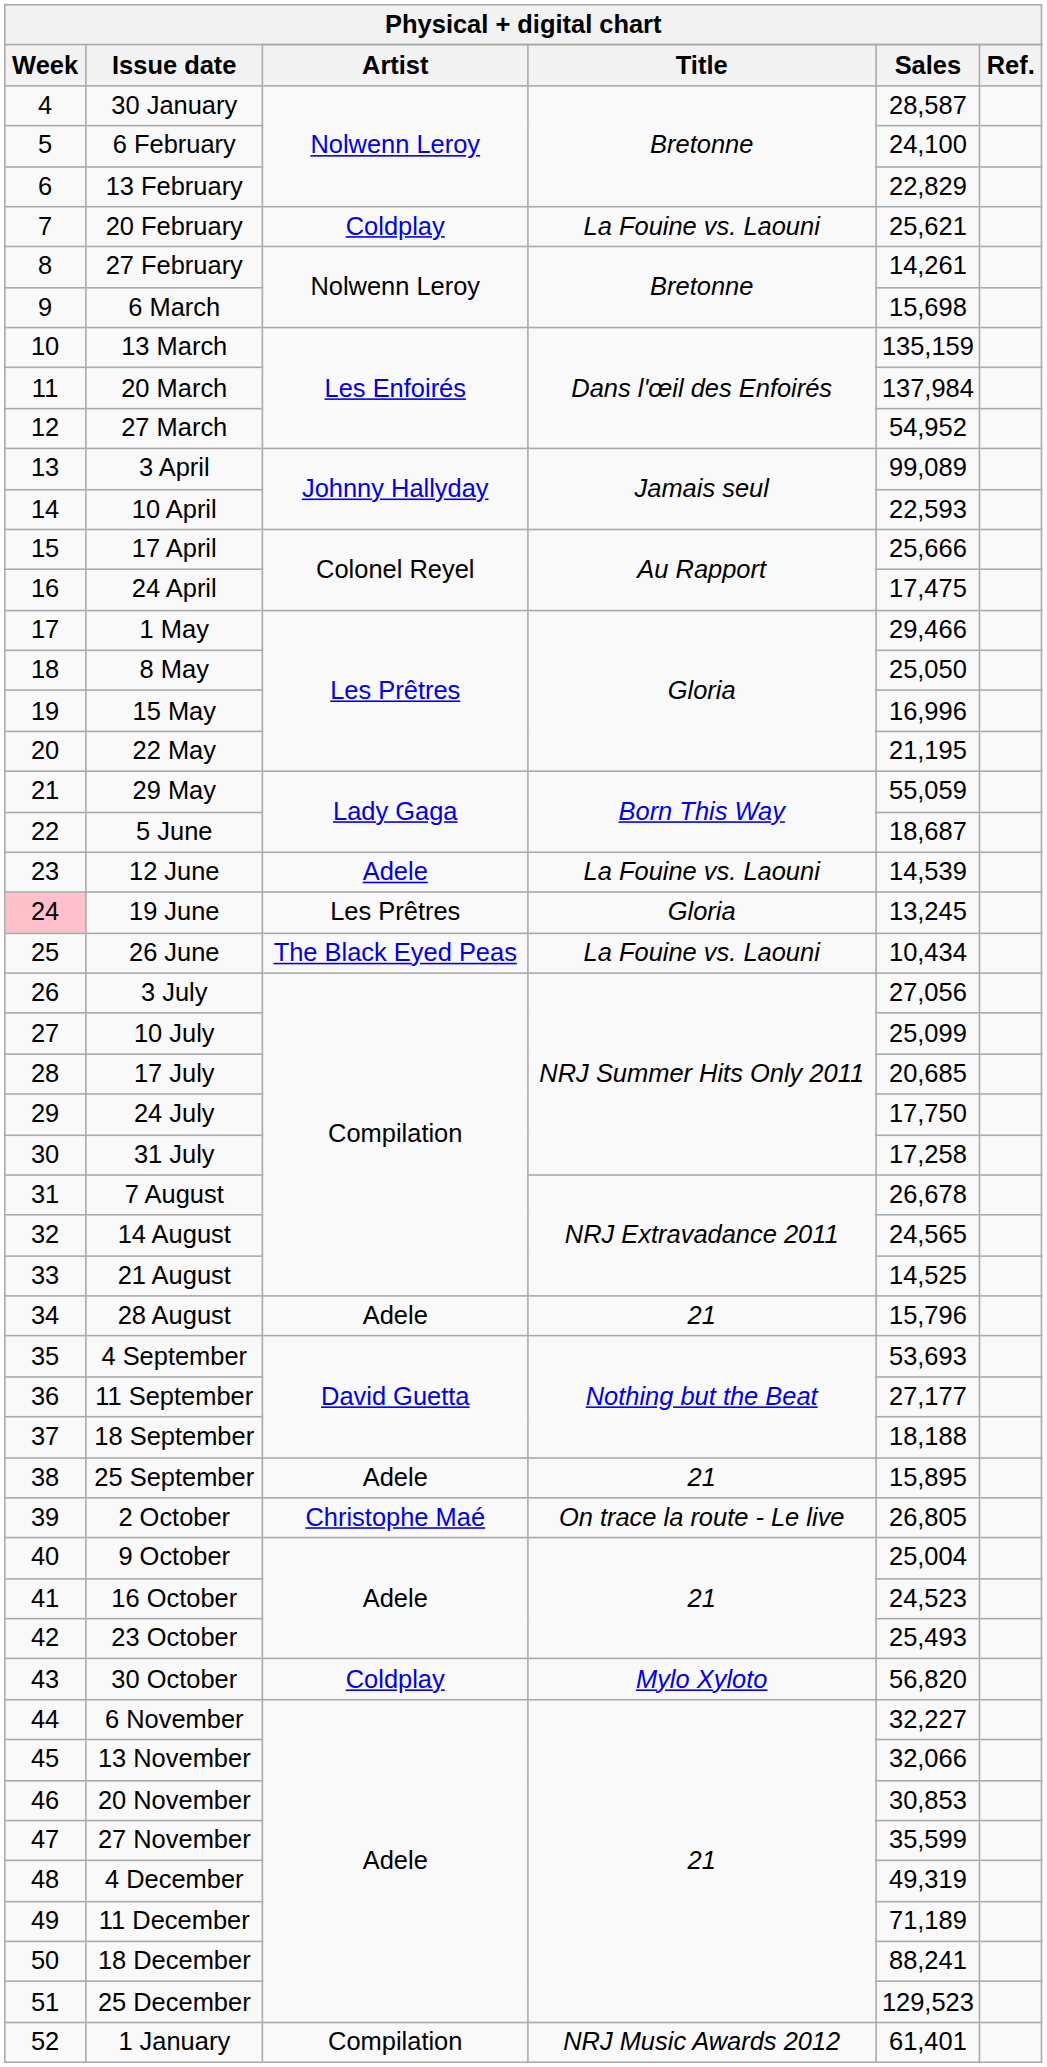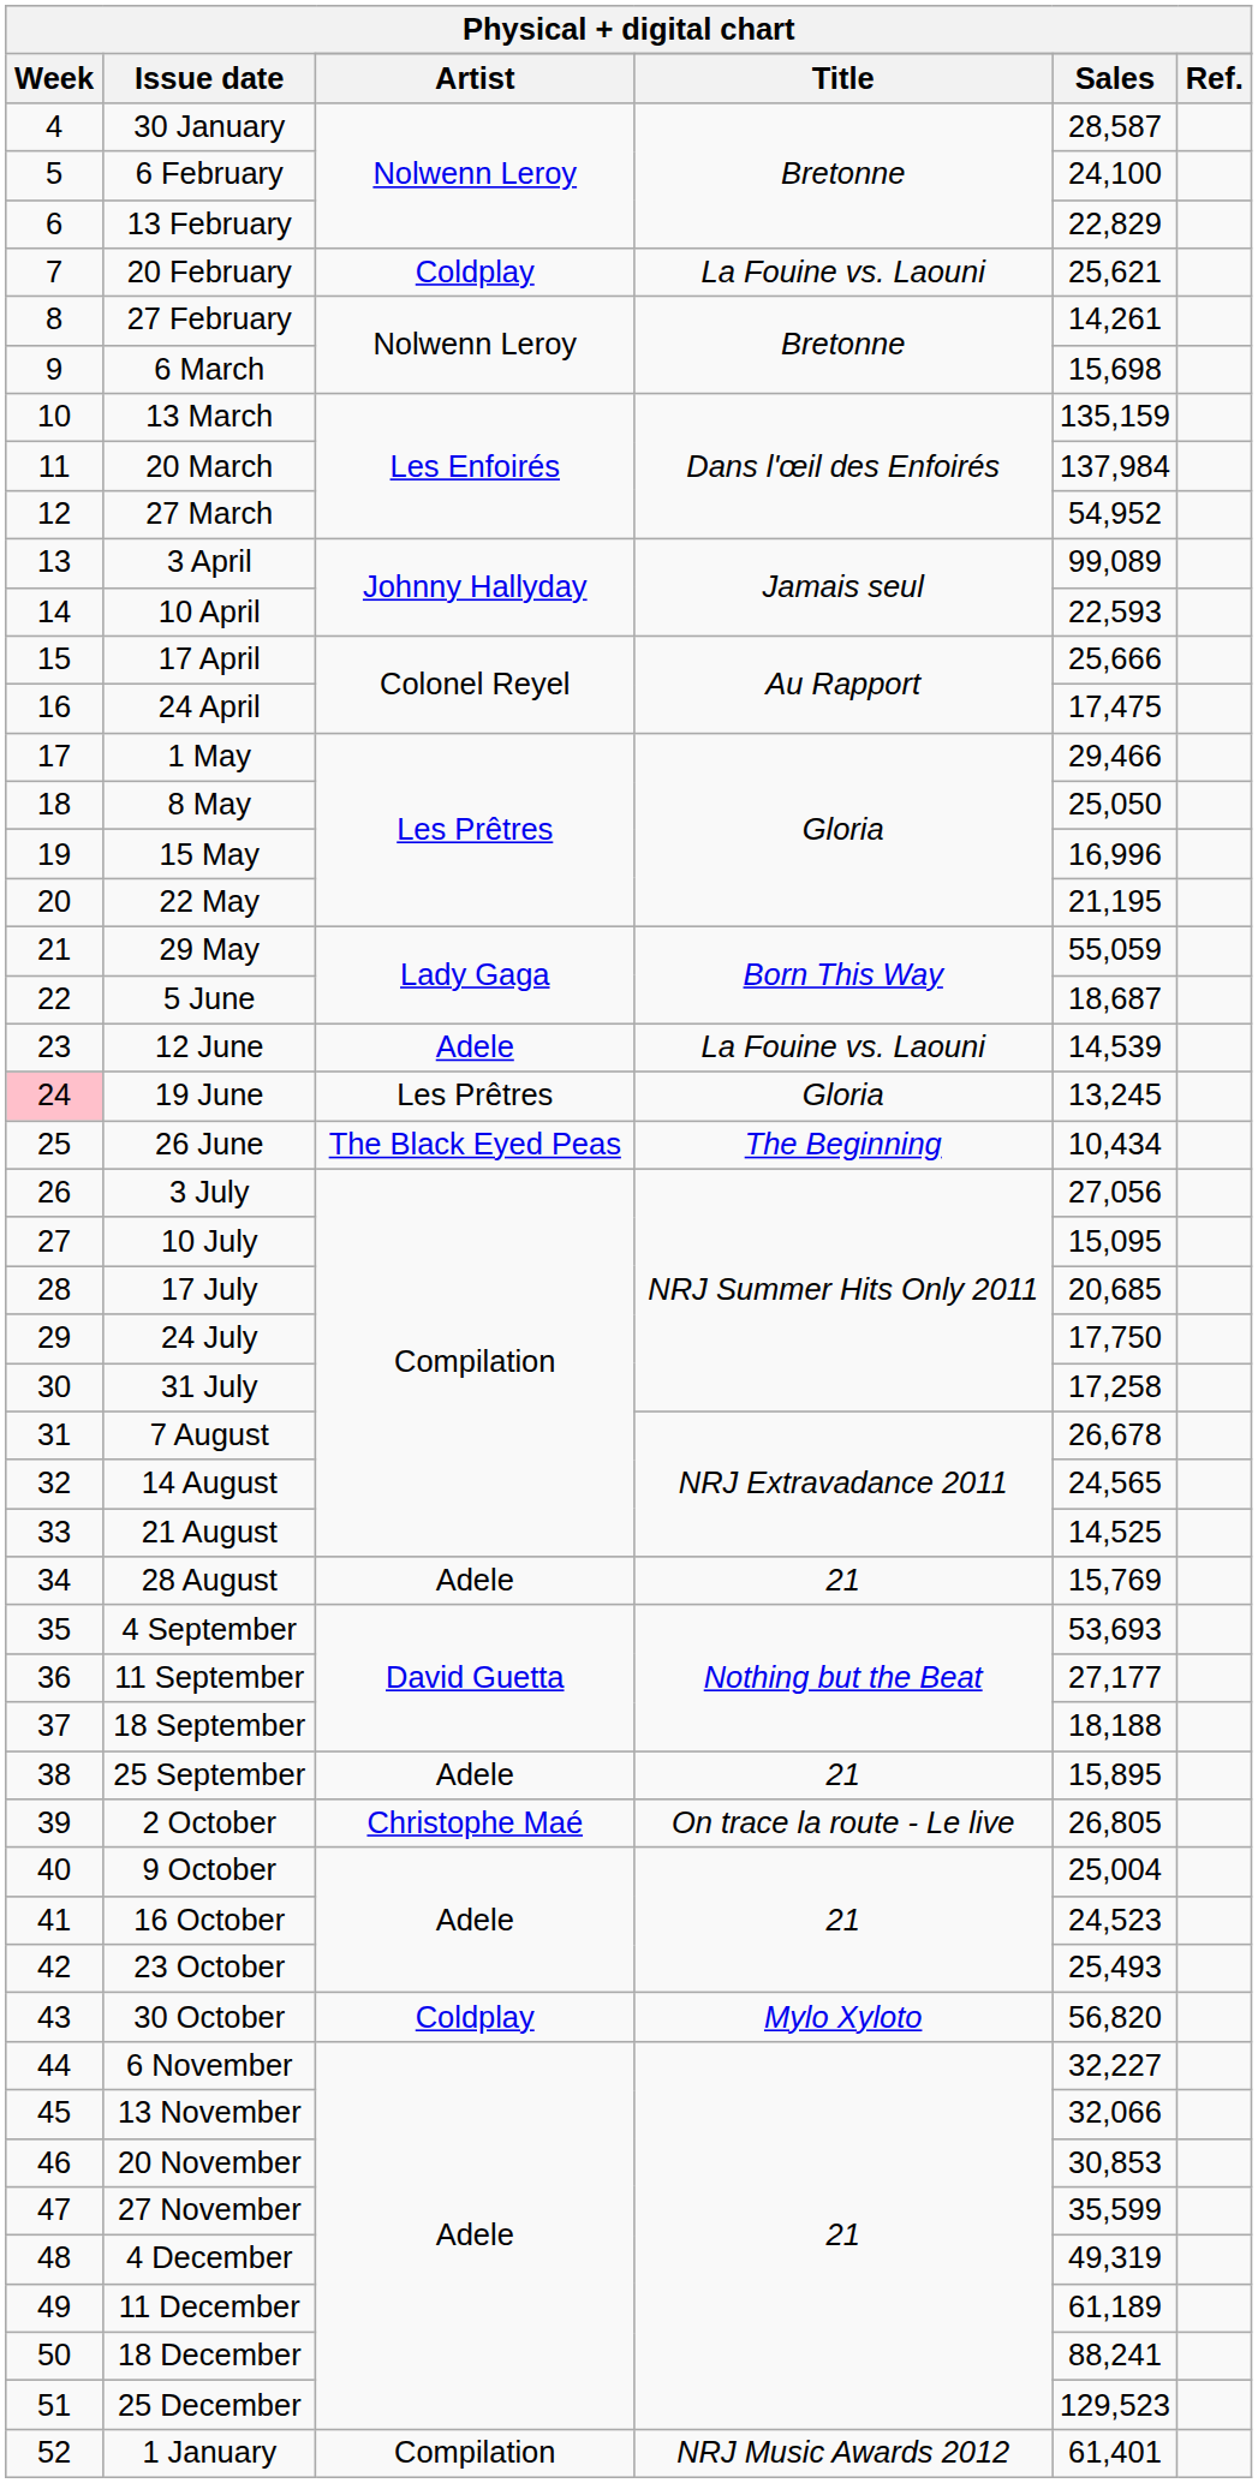26 June | Title: La Fouine vs. Laouni -> The Beginning
10 July | Sales: 25,099 -> 15,095
28 August | Sales: 15,796 -> 15,769
11 December | Sales: 71,189 -> 61,189
